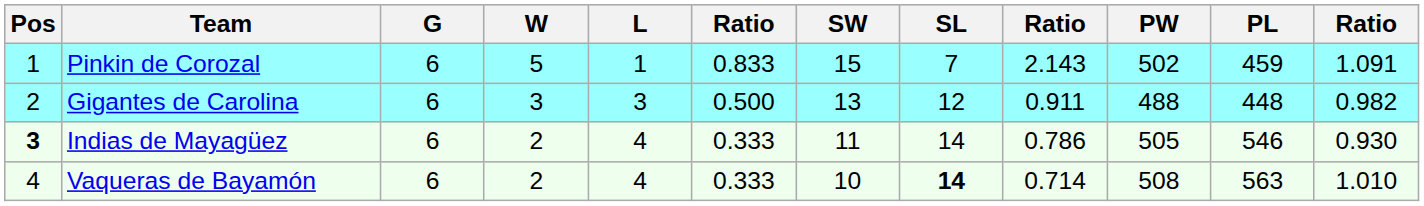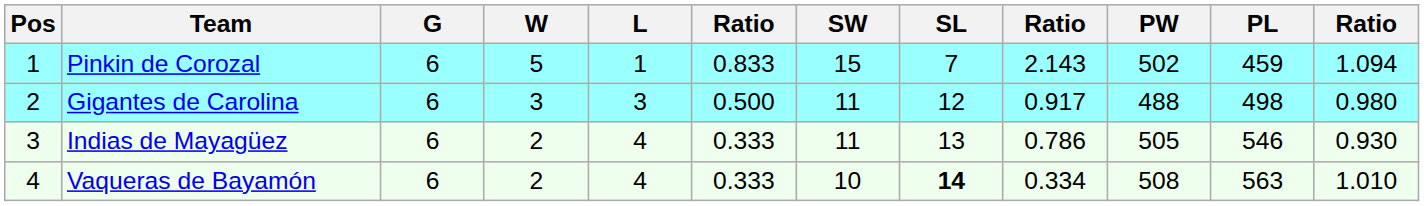Pinkin de Corozal | column 12: 1.091 -> 1.094
Gigantes de Carolina | SW: 13 -> 11
Gigantes de Carolina | column 9: 0.911 -> 0.917
Gigantes de Carolina | PL: 448 -> 498
Gigantes de Carolina | column 12: 0.982 -> 0.980
Indias de Mayagüez | Pos: bold -> normal
Indias de Mayagüez | SL: 14 -> 13
Vaqueras de Bayamón | column 9: 0.714 -> 0.334
